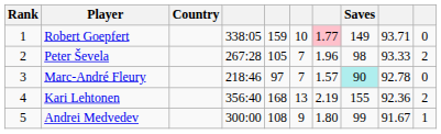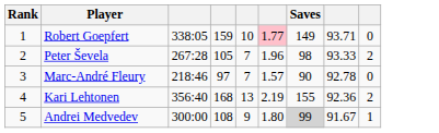- column: Country
Marc-André Fleury | Saves: paleturquoise background -> no background
Andrei Medvedev | Saves: no background -> lightgrey background
